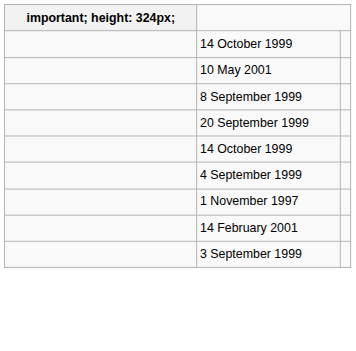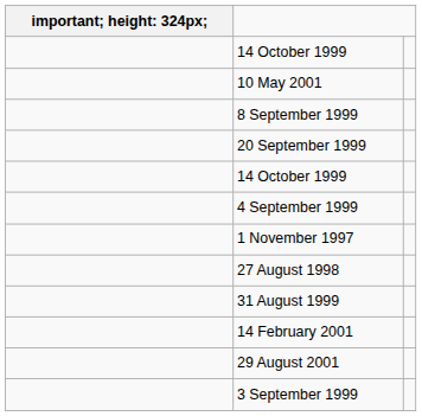+ row: 27 August 1998
+ row: 31 August 1999
+ row: 29 August 2001
